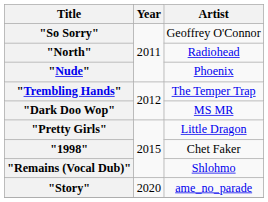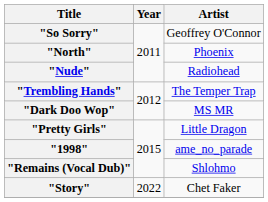"North" | Artist: Radiohead -> Phoenix
"Nude" | Artist: Phoenix -> Radiohead
"1998" | Artist: Chet Faker -> ame_no_parade
"Story" | Year: 2020 -> 2022
"Story" | Artist: ame_no_parade -> Chet Faker
